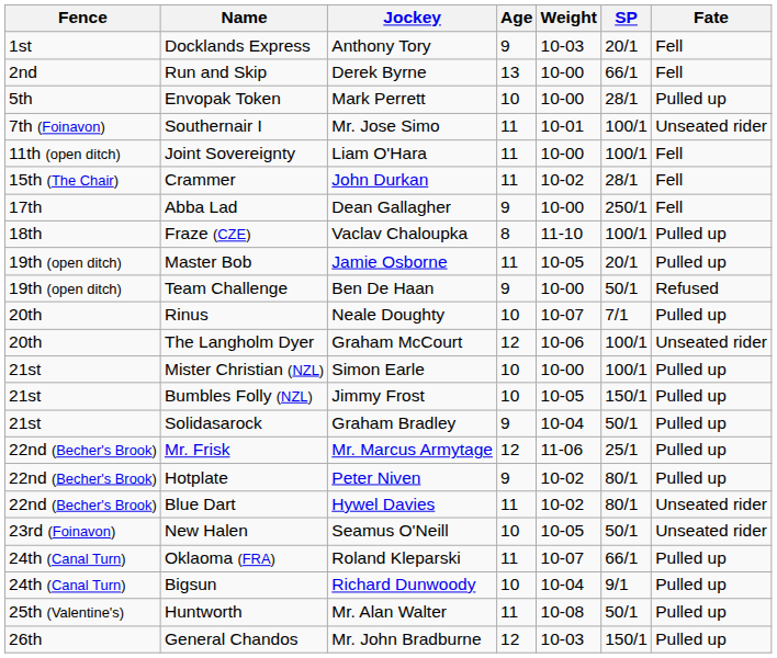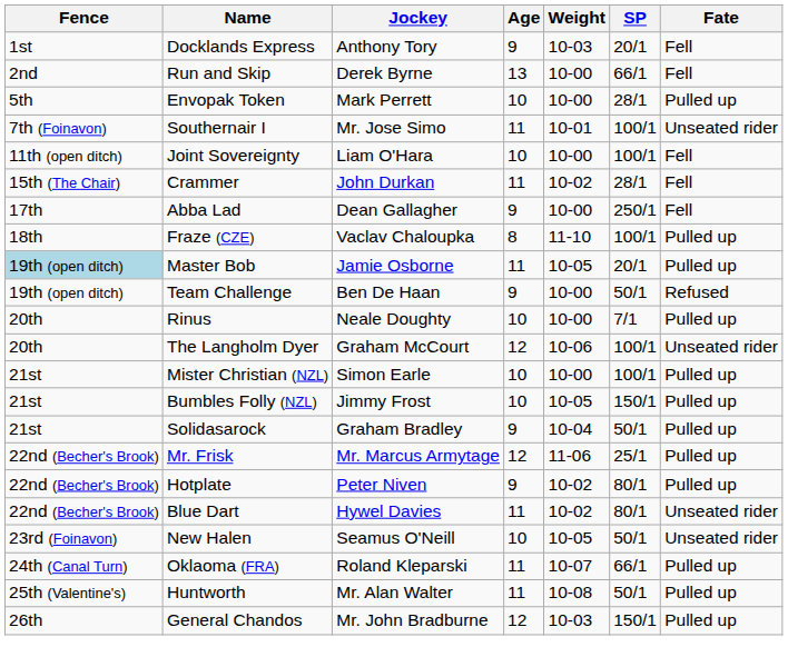Joint Sovereignty | Age: 11 -> 10
Master Bob | Fence: no background -> lightblue background
Rinus | Weight: 10-07 -> 10-00
- row: 24th (Canal Turn) | Bigsun | Richard Dunwoody | 10 | 10-04 | 9/1 | Pulled up
